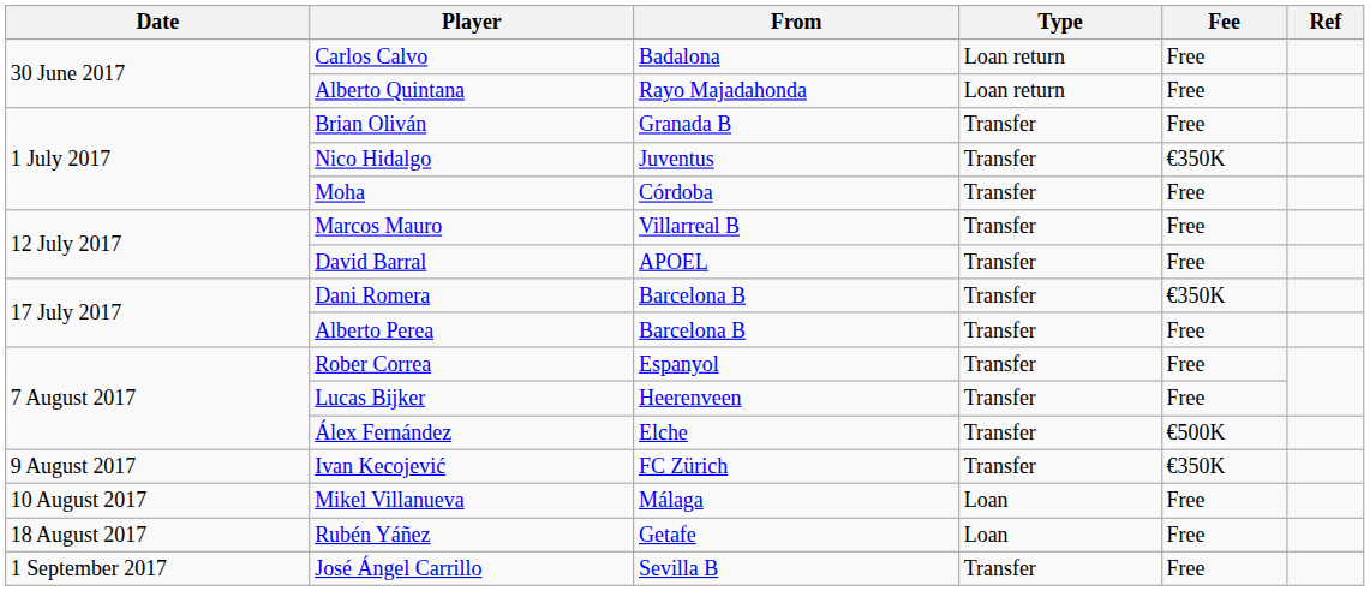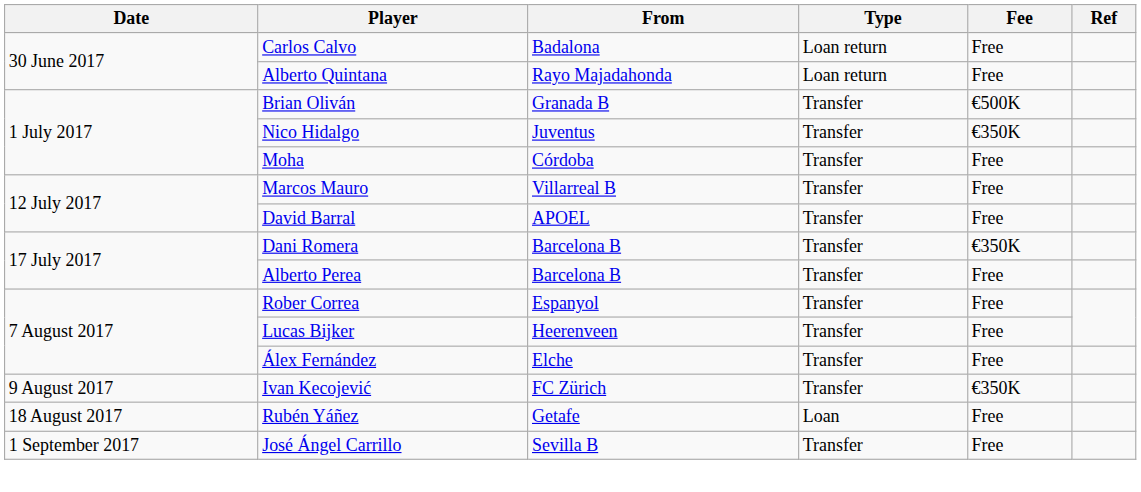Brian Oliván | Fee: Free -> €500K
Álex Fernández | Fee: €500K -> Free
- row: 10 August 2017 | Mikel Villanueva | Málaga | Loan | Free
